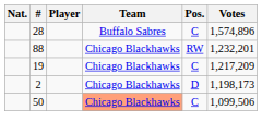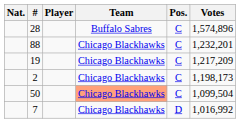88 | Pos.: RW -> C
2 | Pos.: D -> C
50 | Votes: 1,099,506 -> 1,099,504
+ row: 7 | Chicago Blackhawks | D | 1,016,992
